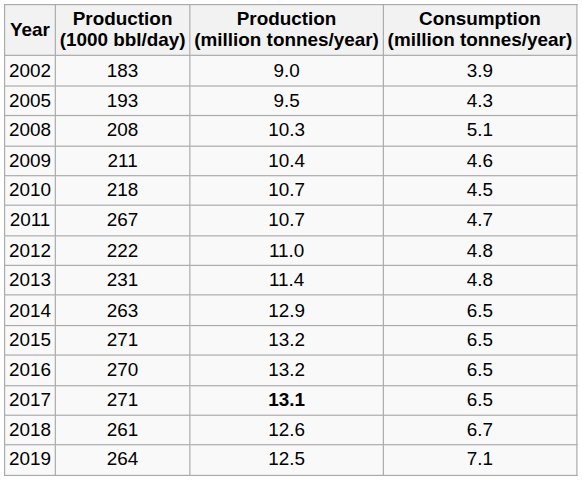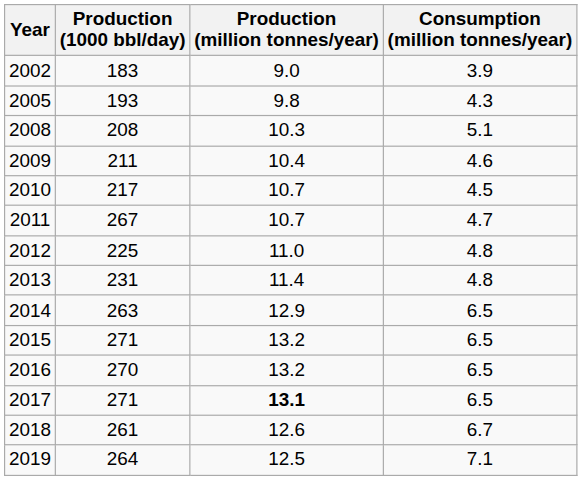2005 | Production (million tonnes/year): 9.5 -> 9.8
2010 | Production (1000 bbl/day): 218 -> 217
2012 | Production (1000 bbl/day): 222 -> 225
